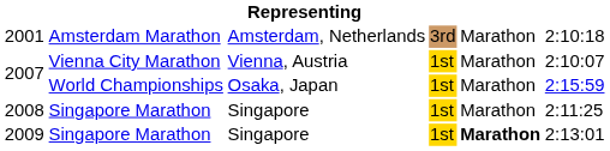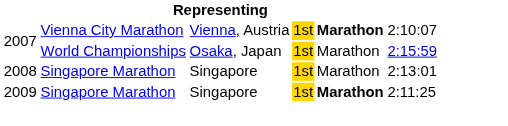- row: 2001 | Amsterdam Marathon | Amsterdam, Netherlands | 3rd | Marathon | 2:10:18
2007 / Vienna City Marathon | column 5: normal -> bold
2008 | column 6: 2:11:25 -> 2:13:01
2009 | column 6: 2:13:01 -> 2:11:25
